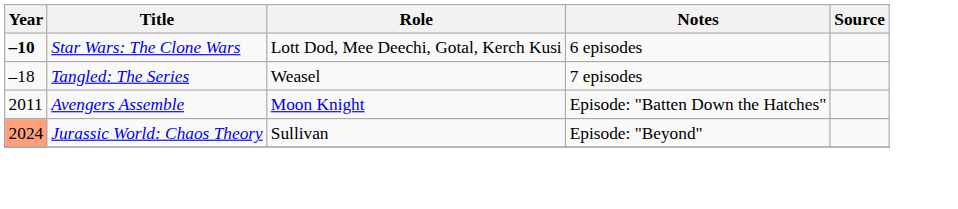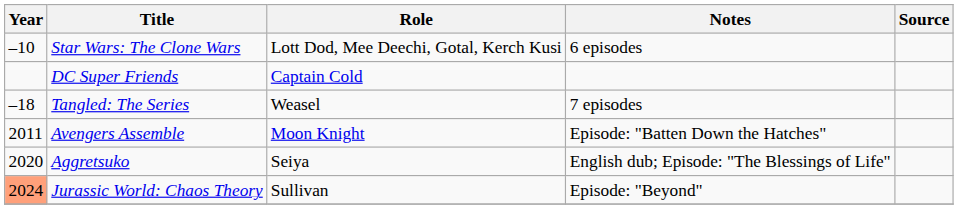Star Wars: The Clone Wars | Year: bold -> normal
+ row: DC Super Friends | Captain Cold
+ row: 2020 | Aggretsuko | Seiya | English dub; Episode: "The Blessings of Life"
